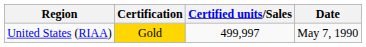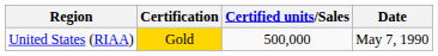United States (RIAA) | Certified units/Sales: 499,997 -> 500,000
